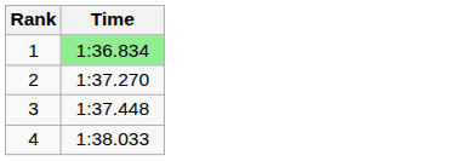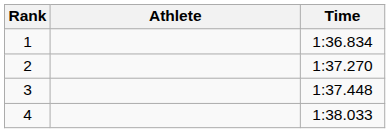+ column: Athlete
1 | Time: lightgreen background -> no background
